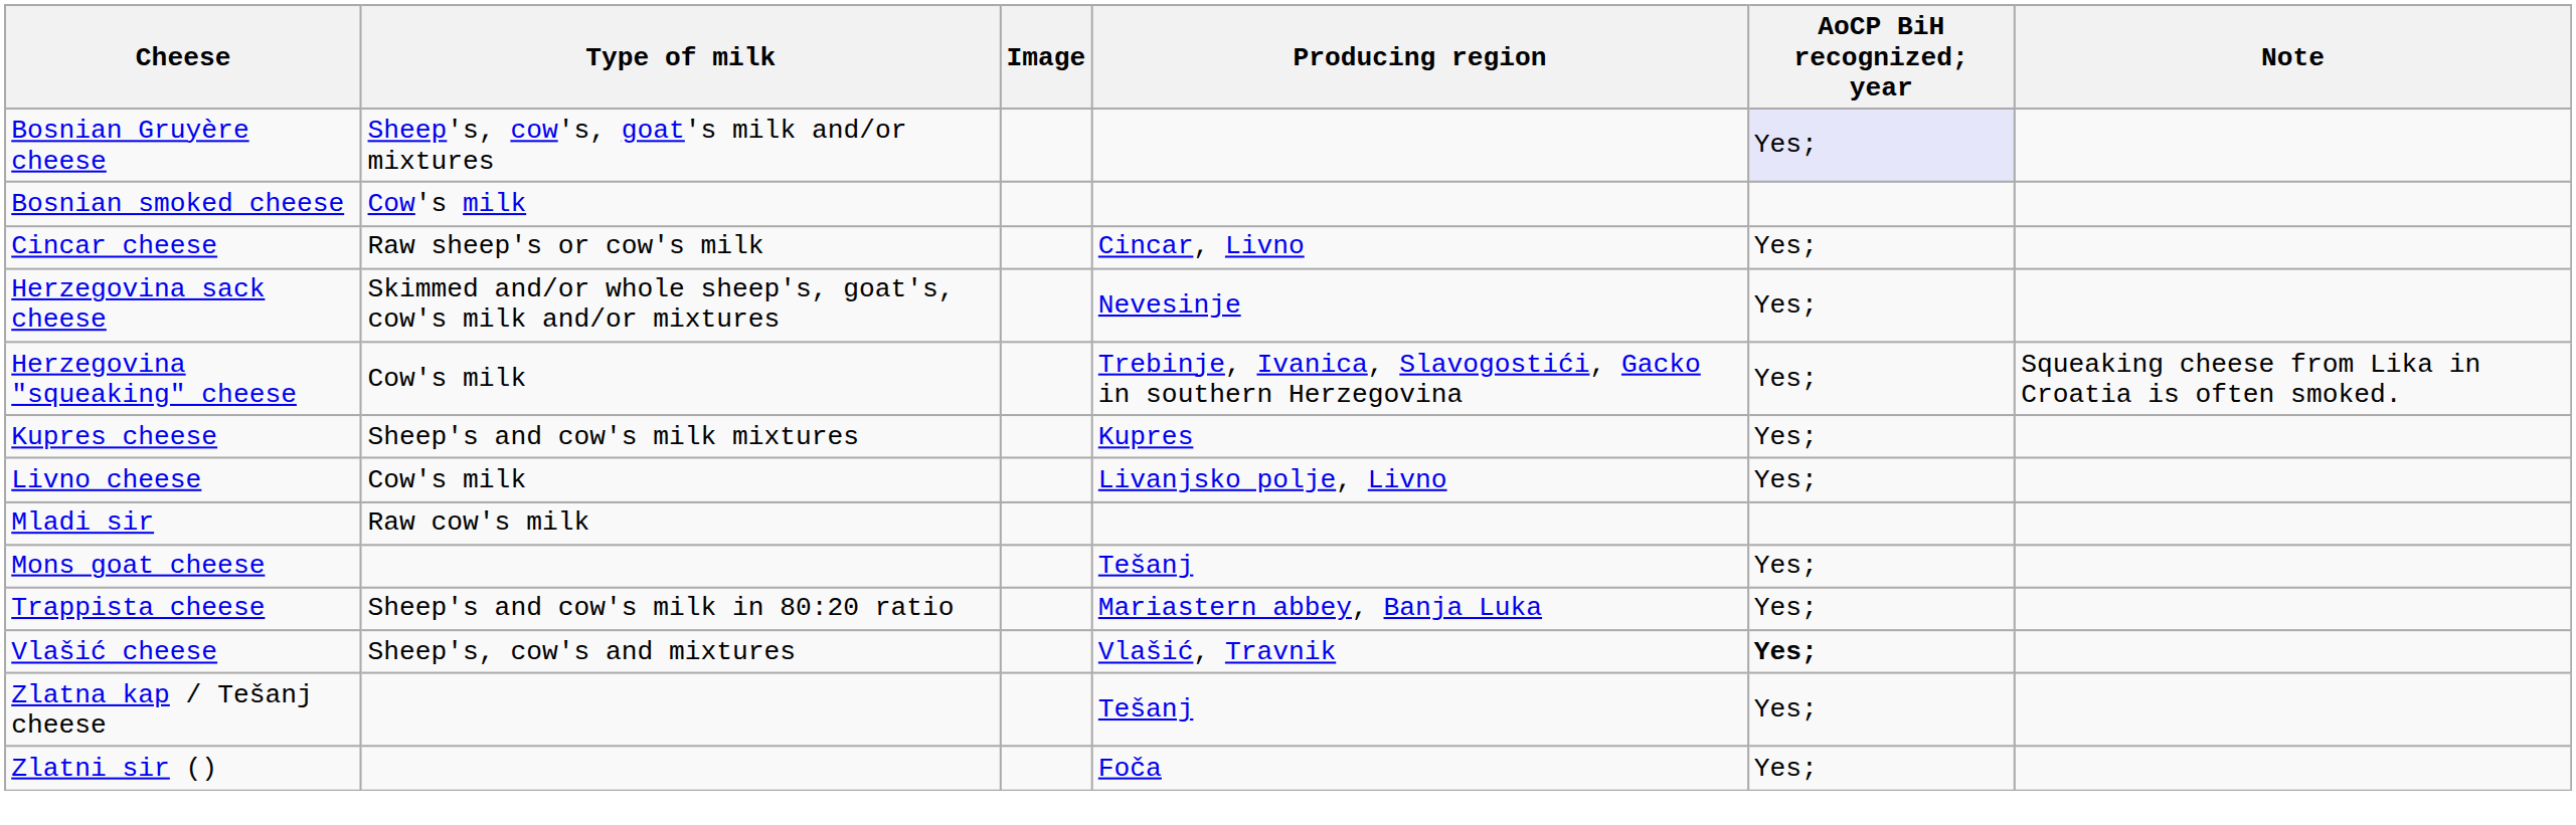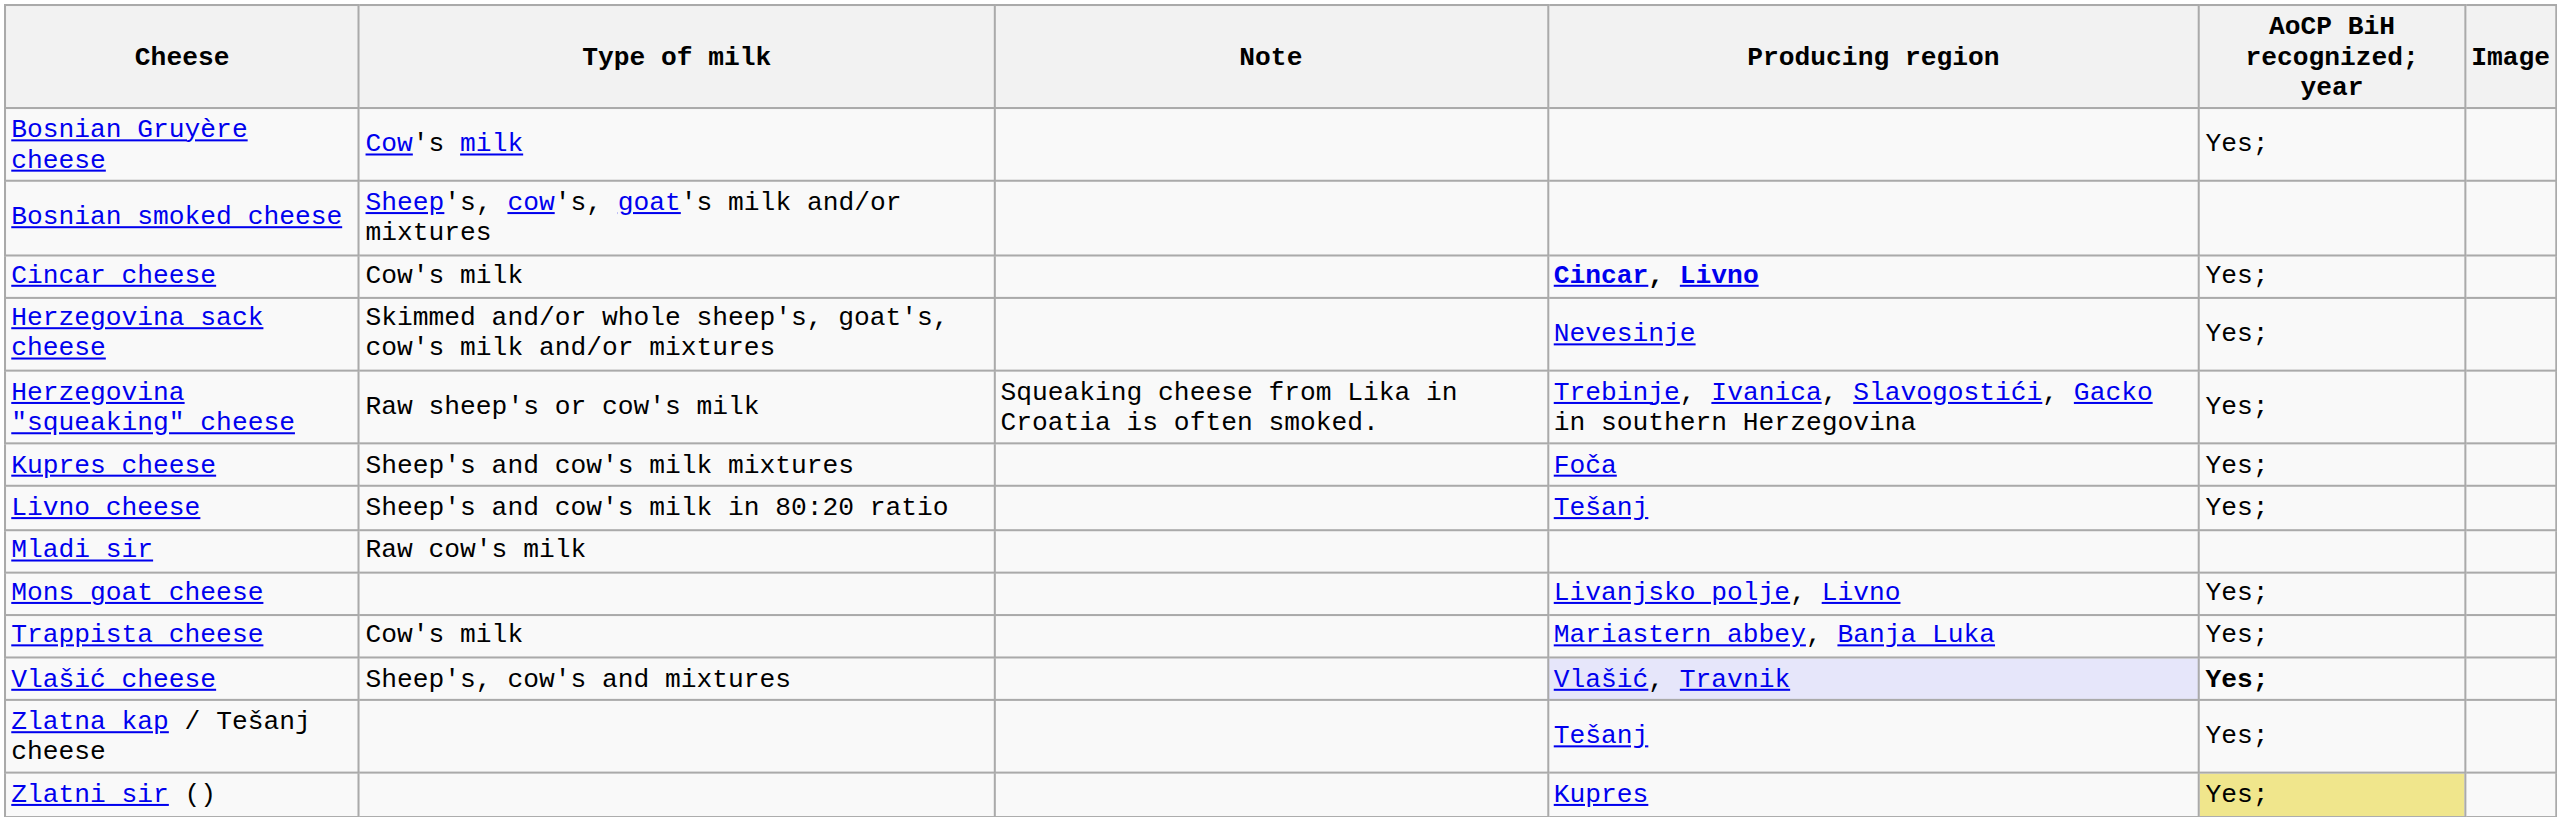columns swapped: Image <-> Note
Bosnian Gruyère cheese | Type of milk: Sheep's, cow's, goat's milk and/or mixtures -> Cow's milk
Bosnian Gruyère cheese | AoCP BiH recognized; year: lavender background -> no background
Bosnian smoked cheese | Type of milk: Cow's milk -> Sheep's, cow's, goat's milk and/or mixtures
Cincar cheese | Type of milk: Raw sheep's or cow's milk -> Cow's milk
Cincar cheese | Producing region: normal -> bold
Herzegovina "squeaking" cheese | Type of milk: Cow's milk -> Raw sheep's or cow's milk
Kupres cheese | Producing region: Kupres -> Foča
Livno cheese | Type of milk: Cow's milk -> Sheep's and cow's milk in 80:20 ratio
Livno cheese | Producing region: Livanjsko polje, Livno -> Tešanj
Mons goat cheese | Producing region: Tešanj -> Livanjsko polje, Livno
Trappista cheese | Type of milk: Sheep's and cow's milk in 80:20 ratio -> Cow's milk
Vlašić cheese | Producing region: no background -> lavender background
Zlatni sir () | Producing region: Foča -> Kupres
Zlatni sir () | AoCP BiH recognized; year: no background -> khaki background
